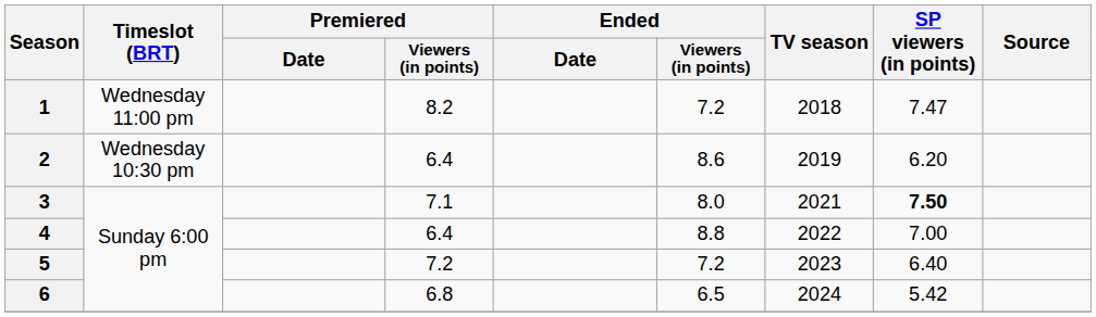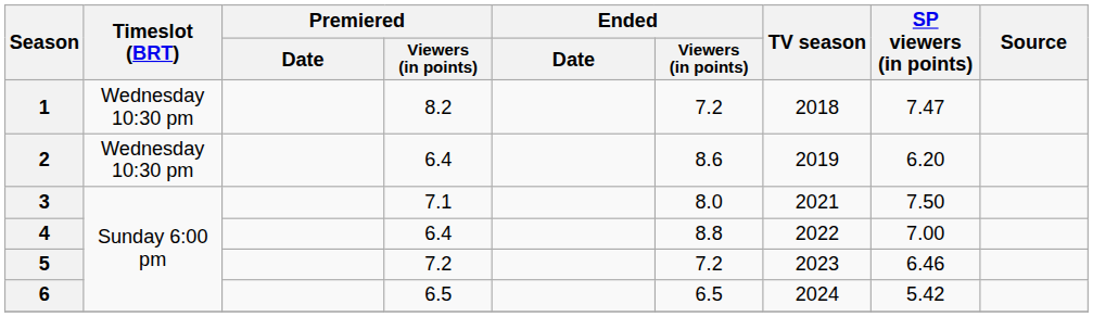1 | Timeslot (BRT): Wednesday 11:00 pm -> Wednesday 10:30 pm
3 | SP viewers (in points): bold -> normal
5 | SP viewers (in points): 6.40 -> 6.46
6 | Premiered / Viewers (in points): 6.8 -> 6.5
